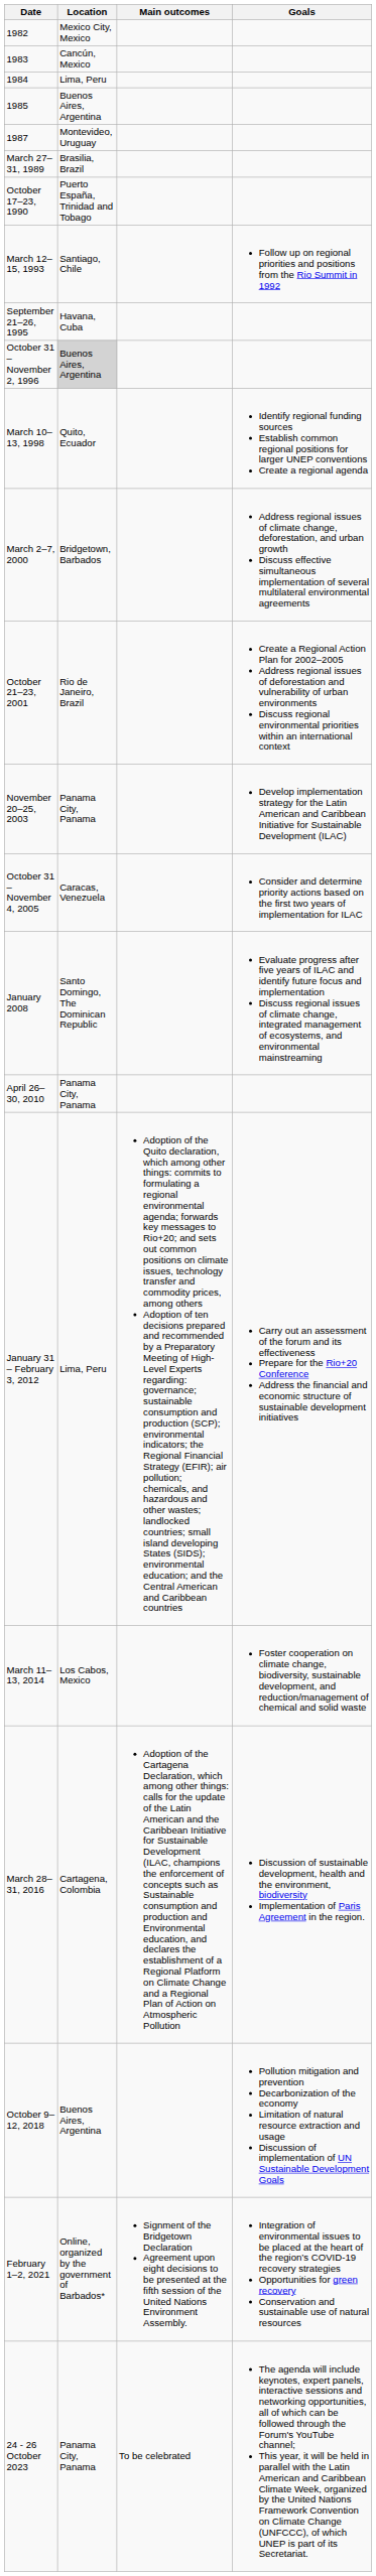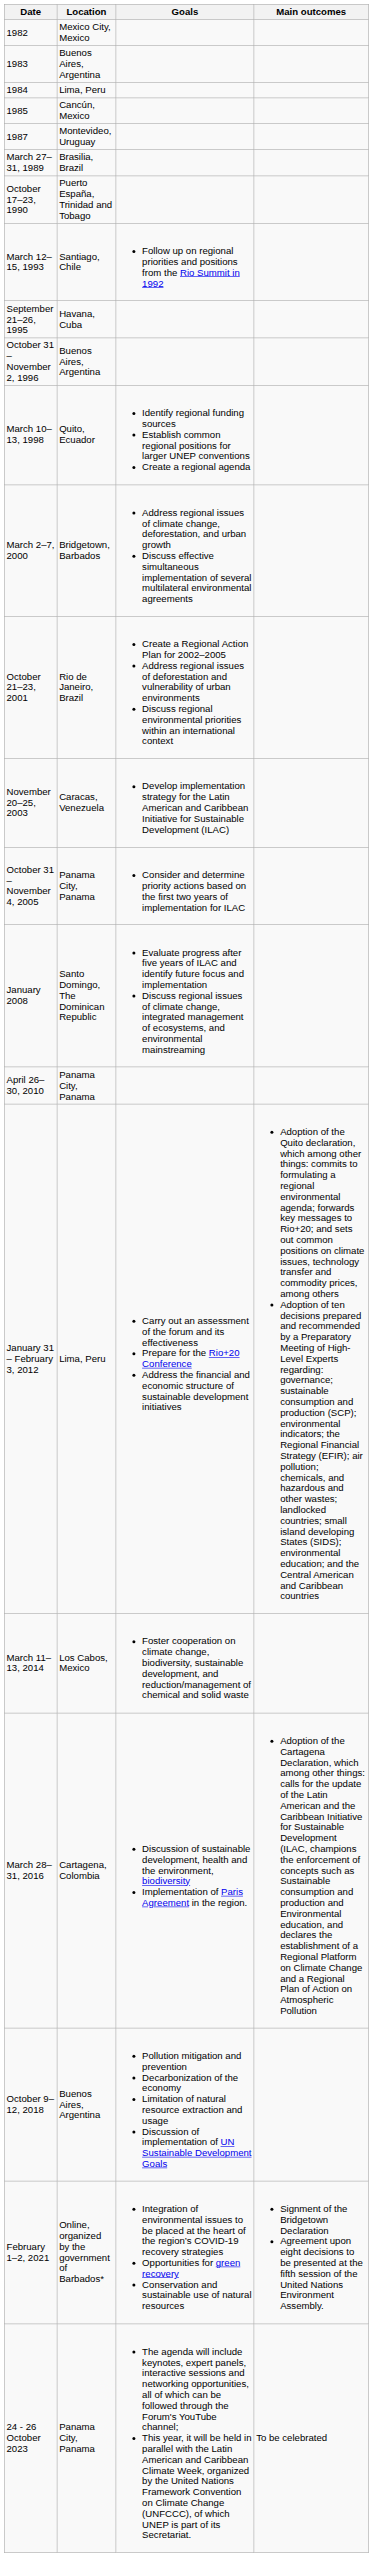columns swapped: Goals <-> Main outcomes
1983 | Location: Cancún, Mexico -> Buenos Aires, Argentina
1985 | Location: Buenos Aires, Argentina -> Cancún, Mexico
October 31 – November 2, 1996 | Location: lightgrey background -> no background
November 20–25, 2003 | Location: Panama City, Panama -> Caracas, Venezuela
October 31 – November 4, 2005 | Location: Caracas, Venezuela -> Panama City, Panama
